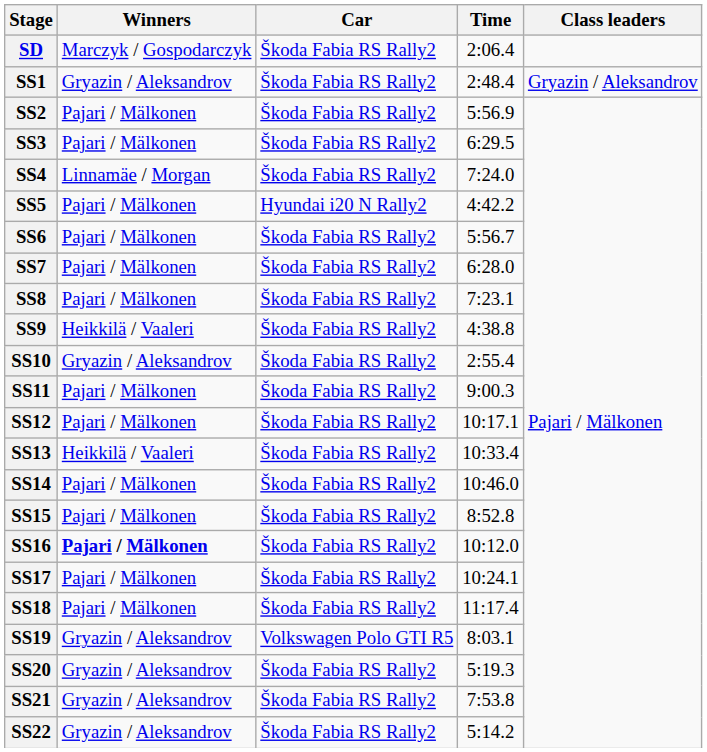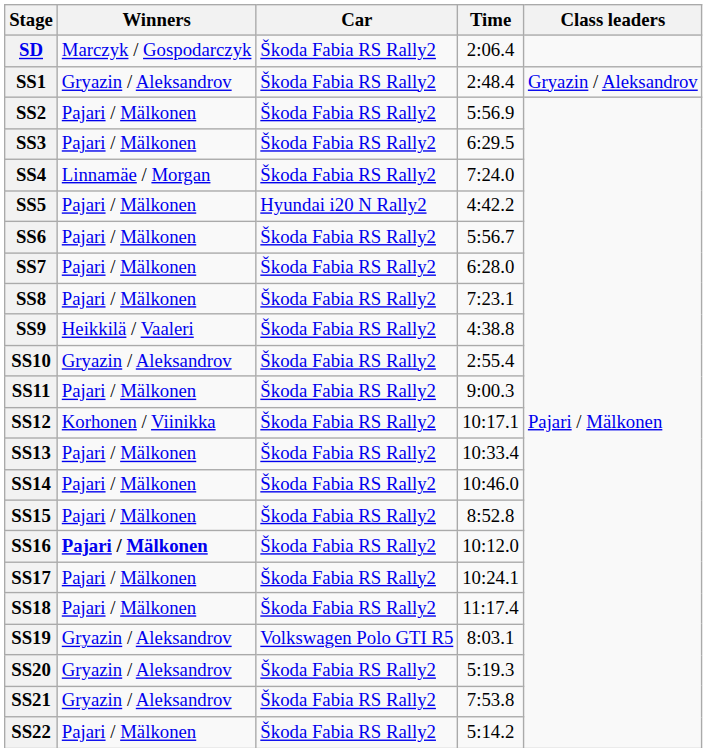SS12 | Winners: Pajari / Mälkonen -> Korhonen / Viinikka
SS13 | Winners: Heikkilä / Vaaleri -> Pajari / Mälkonen
SS22 | Winners: Gryazin / Aleksandrov -> Pajari / Mälkonen
